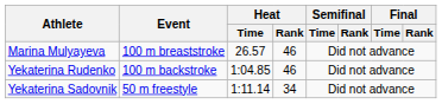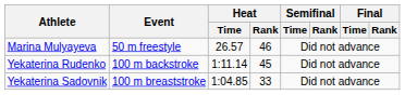Marina Mulyayeva | Event: 100 m breaststroke -> 50 m freestyle
Yekaterina Rudenko | Heat / Time: 1:04.85 -> 1:11.14
Yekaterina Rudenko | Heat / Rank: 46 -> 45
Yekaterina Sadovnik | Event: 50 m freestyle -> 100 m breaststroke
Yekaterina Sadovnik | Heat / Time: 1:11.14 -> 1:04.85
Yekaterina Sadovnik | Heat / Rank: 34 -> 33
